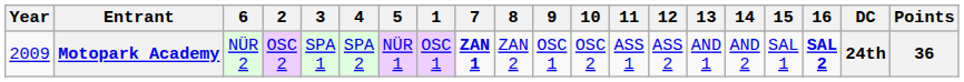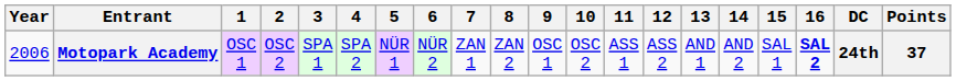columns swapped: 1 <-> 6
Motopark Academy | Year: 2009 -> 2006
Motopark Academy | 7: bold -> normal
Motopark Academy | Points: 36 -> 37
